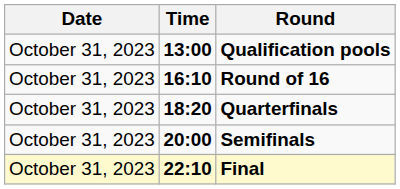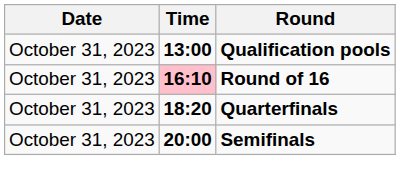Round of 16 | Time: no background -> pink background
- row: October 31, 2023 | 22:10 | Final
